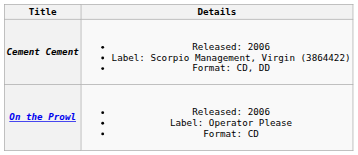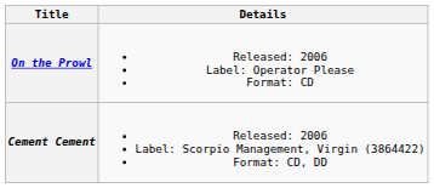rows swapped: On the Prowl <-> Cement Cement
